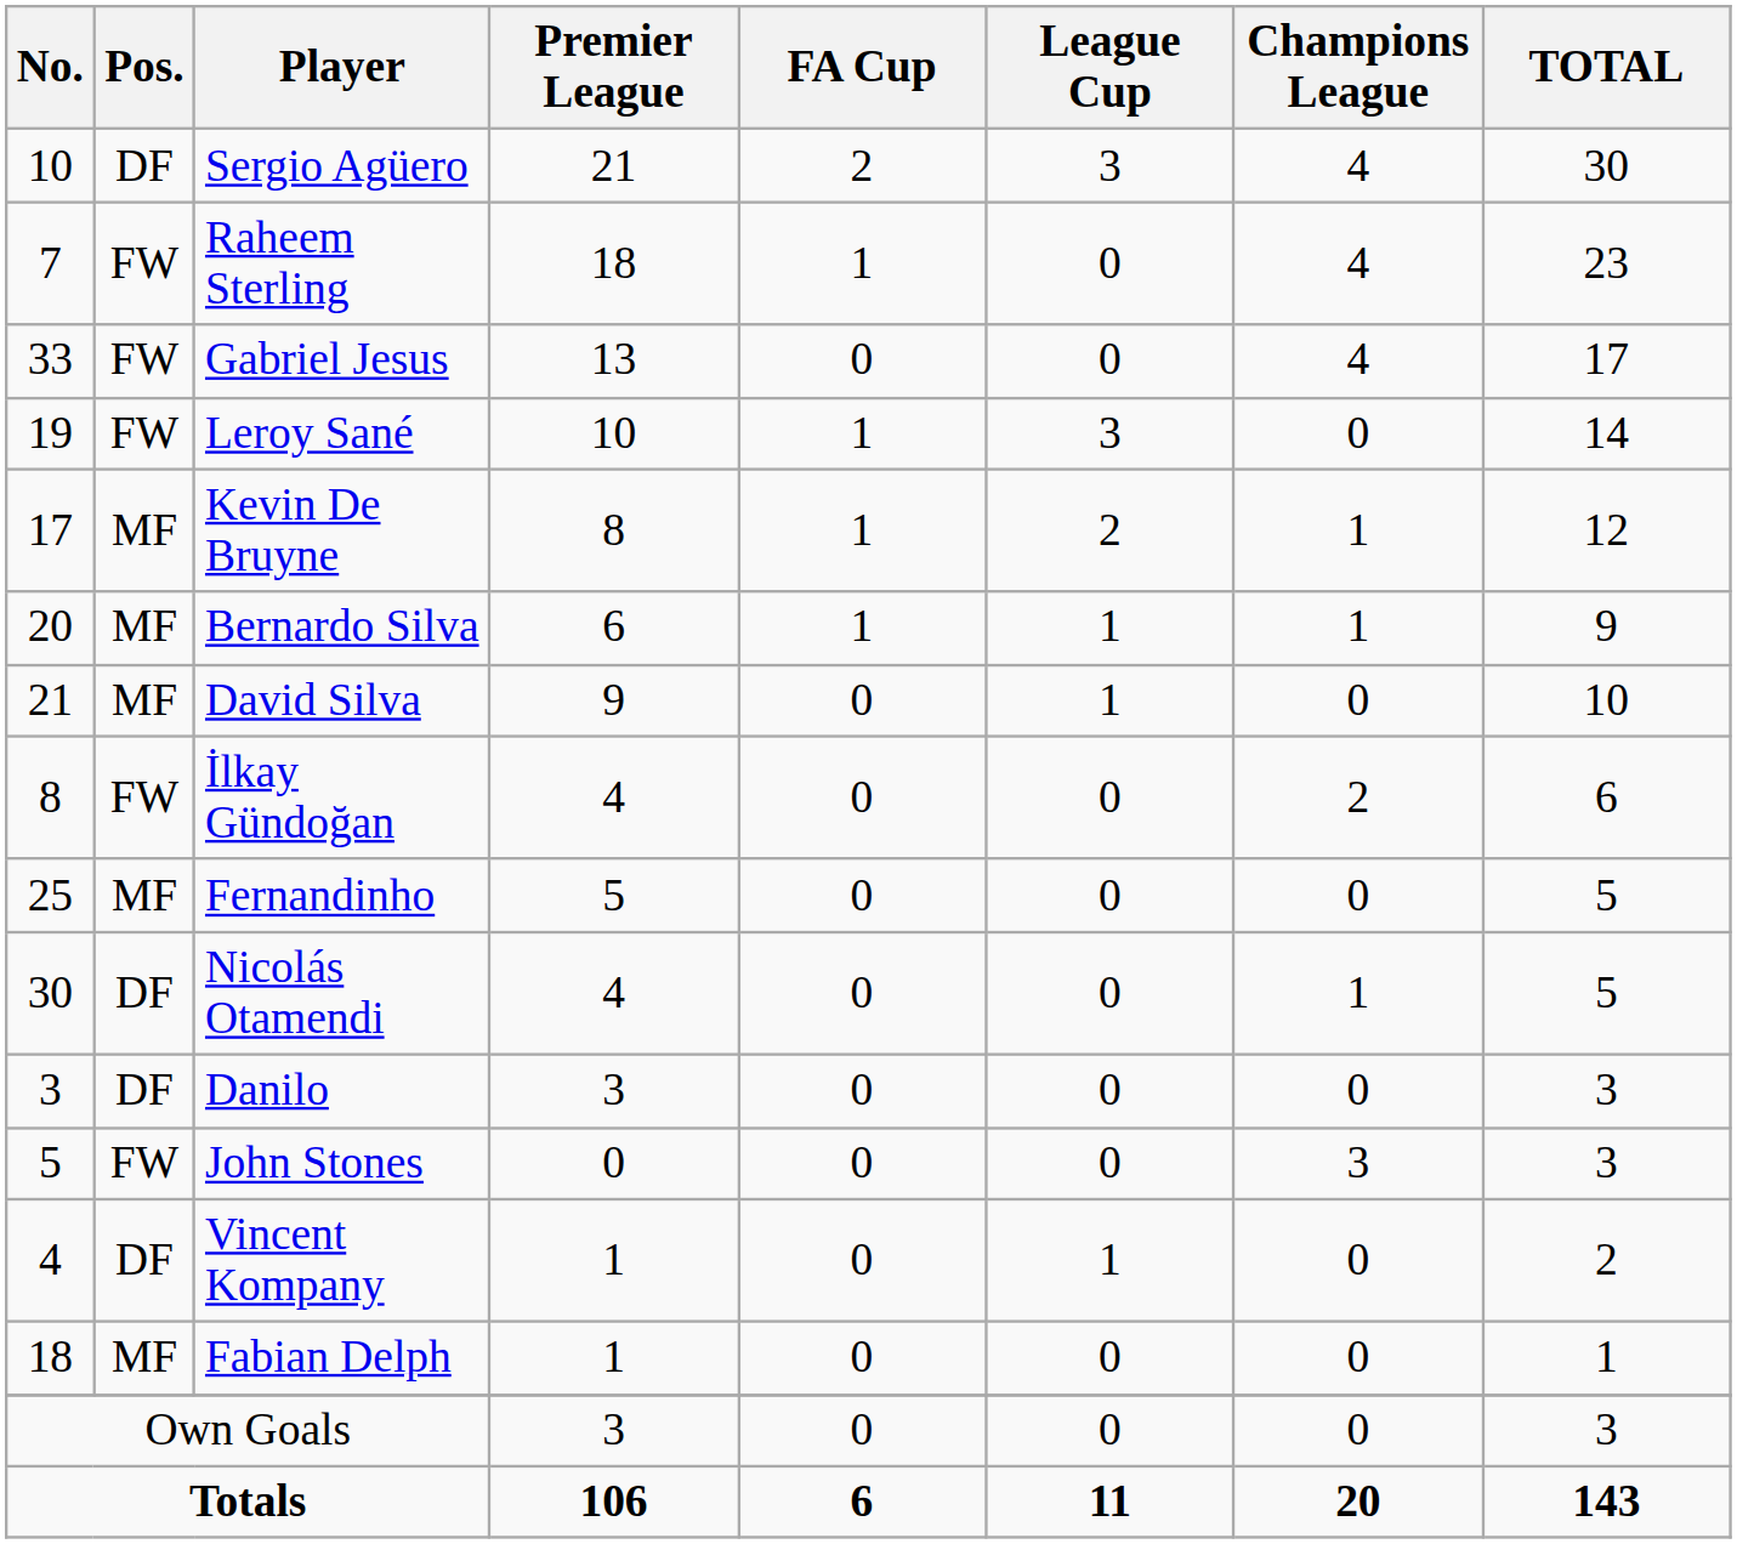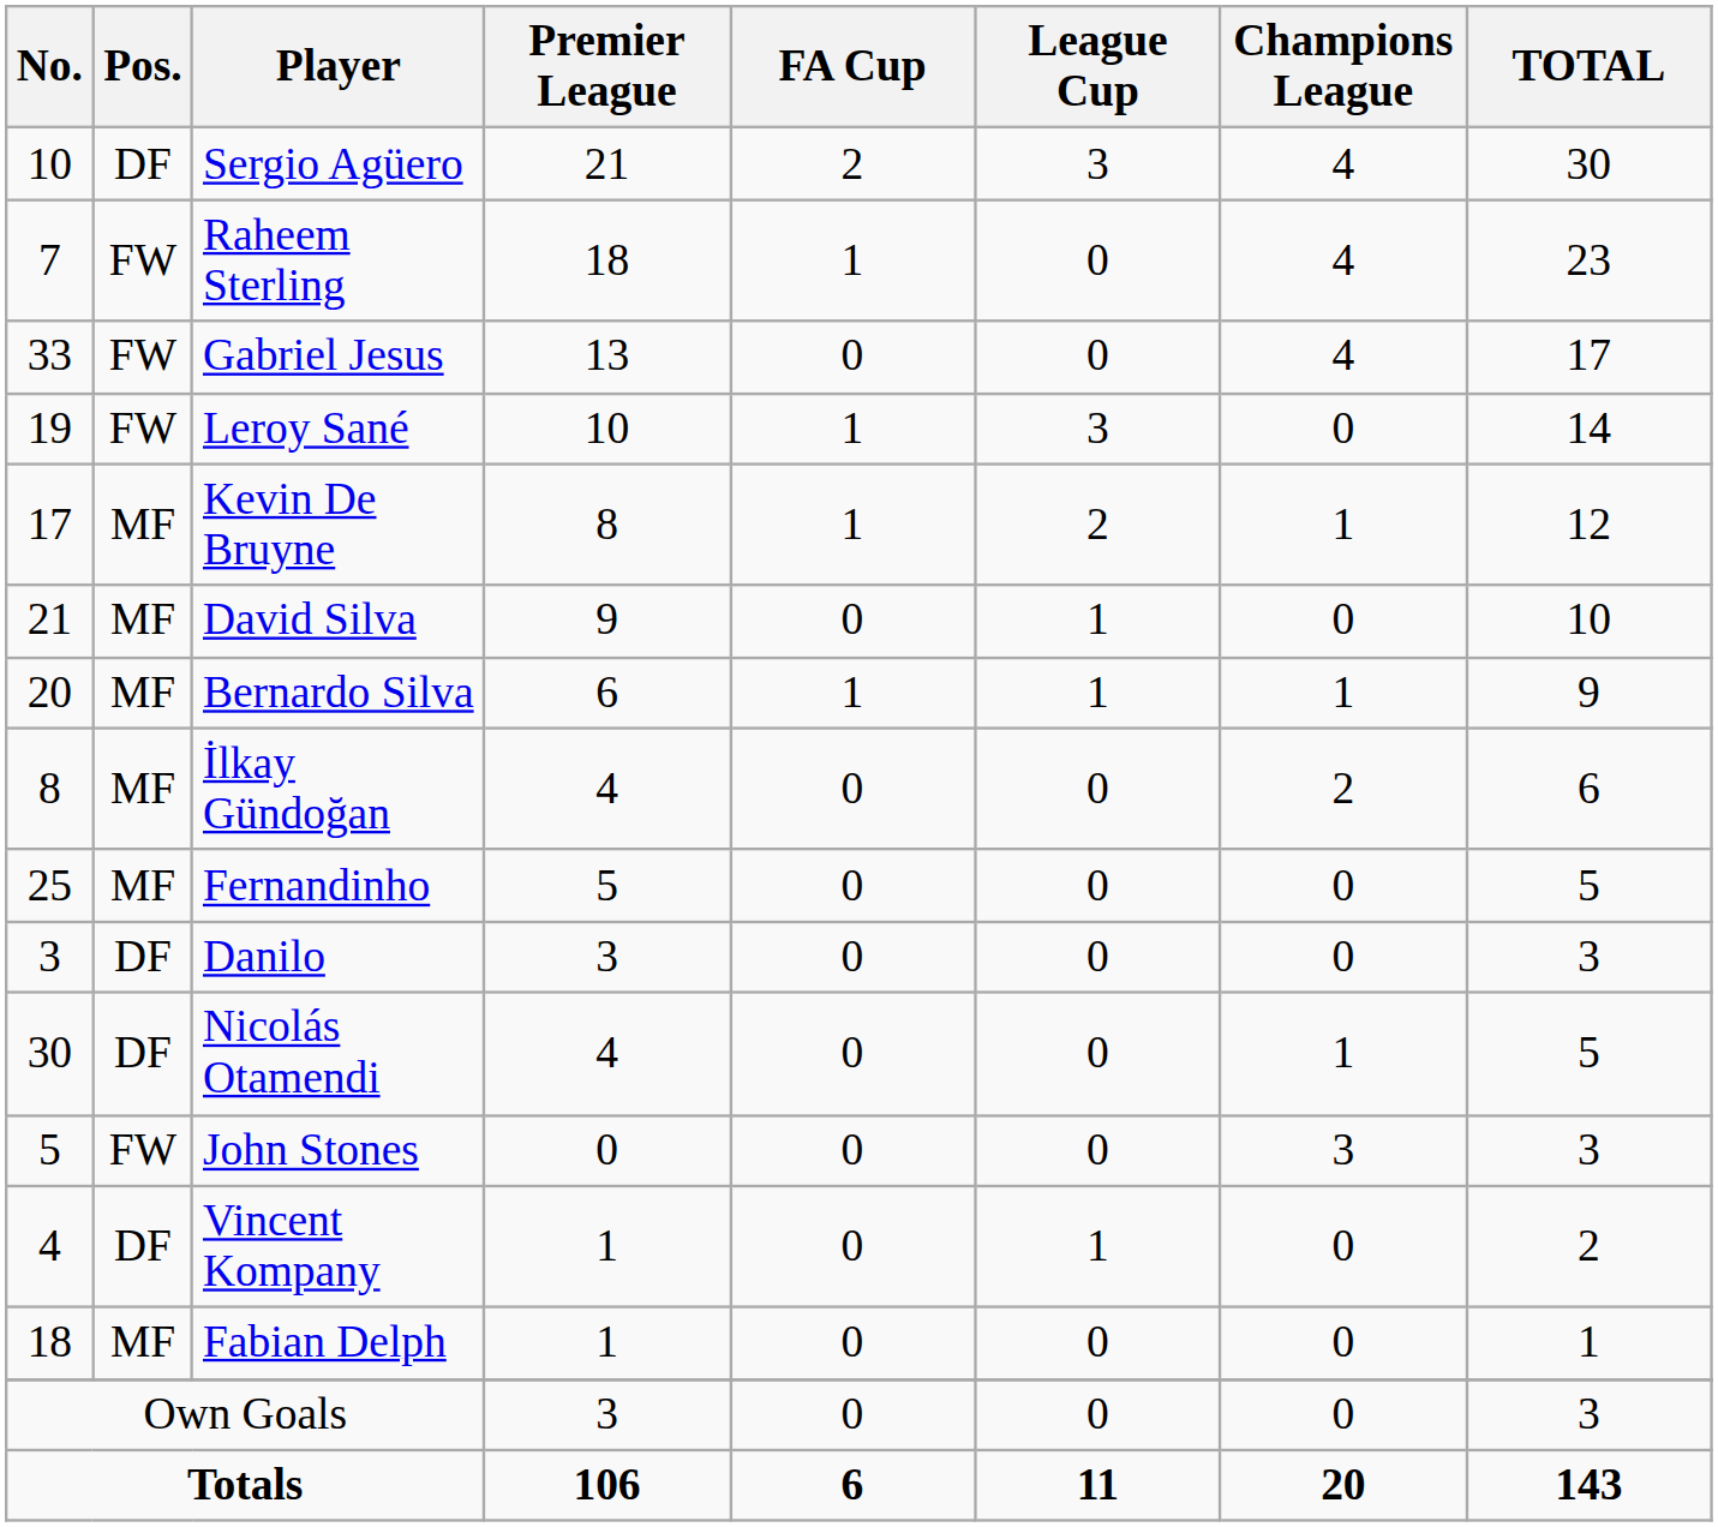rows swapped: David Silva <-> Bernardo Silva
İlkay Gündoğan | Pos.: FW -> MF
rows swapped: Nicolás Otamendi <-> Danilo
